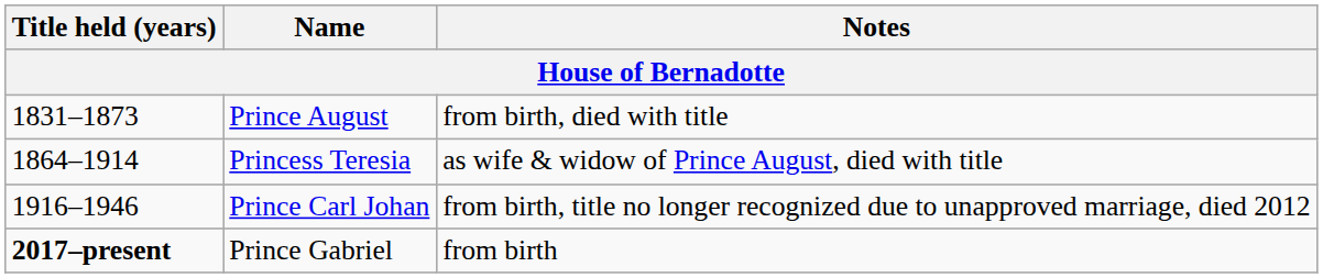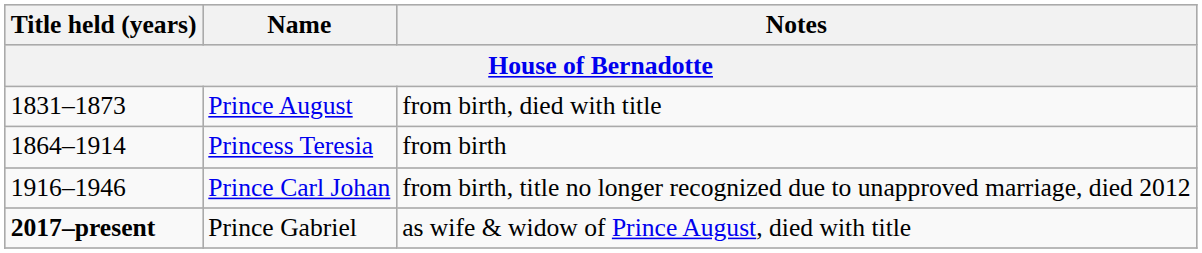Princess Teresia | Notes: as wife & widow of Prince August, died with title -> from birth
Prince Gabriel | Notes: from birth -> as wife & widow of Prince August, died with title
